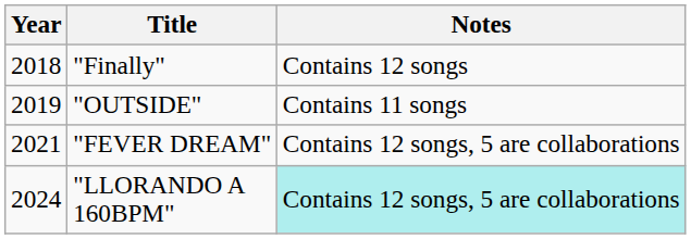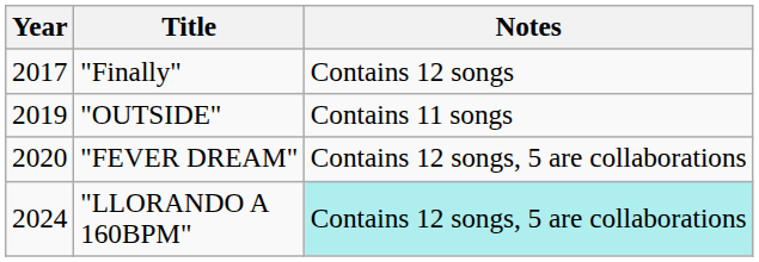"Finally" | Year: 2018 -> 2017
"FEVER DREAM" | Year: 2021 -> 2020
